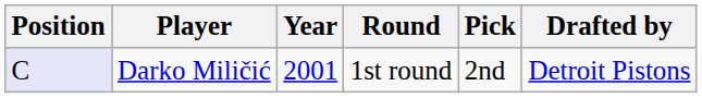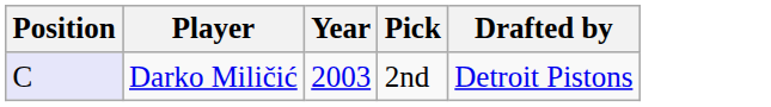- column: Round | 1st round
Darko Miličić | Year: 2001 -> 2003
